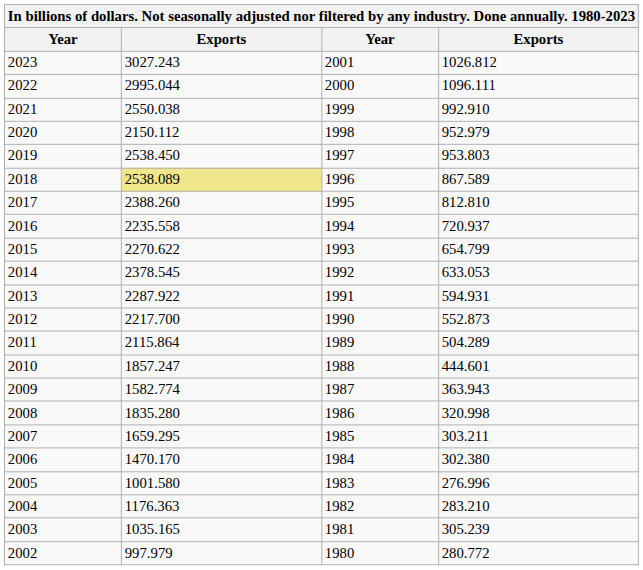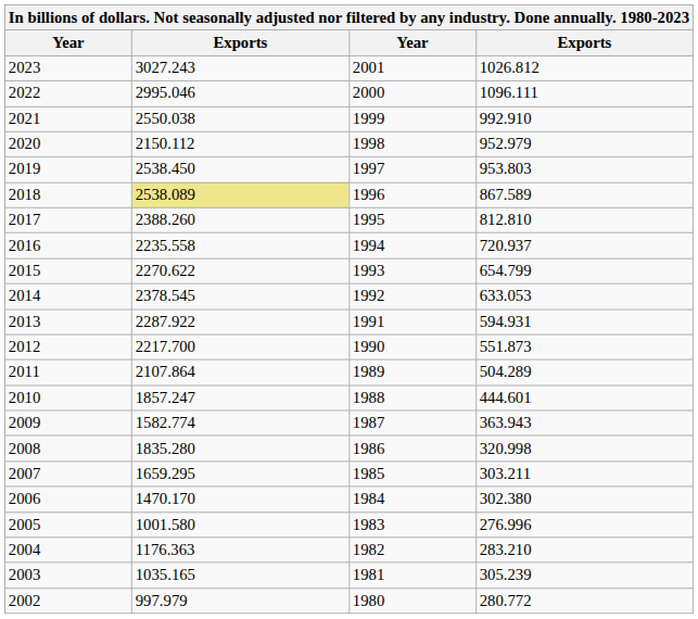2022 | column 2: 2995.044 -> 2995.046
2012 | column 4: 552.873 -> 551.873
2011 | column 2: 2115.864 -> 2107.864
